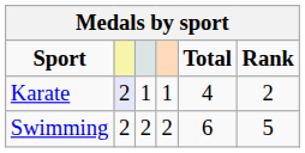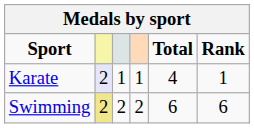Karate | Rank: 2 -> 1
Swimming | column 2: no background -> khaki background
Swimming | Rank: 5 -> 6
